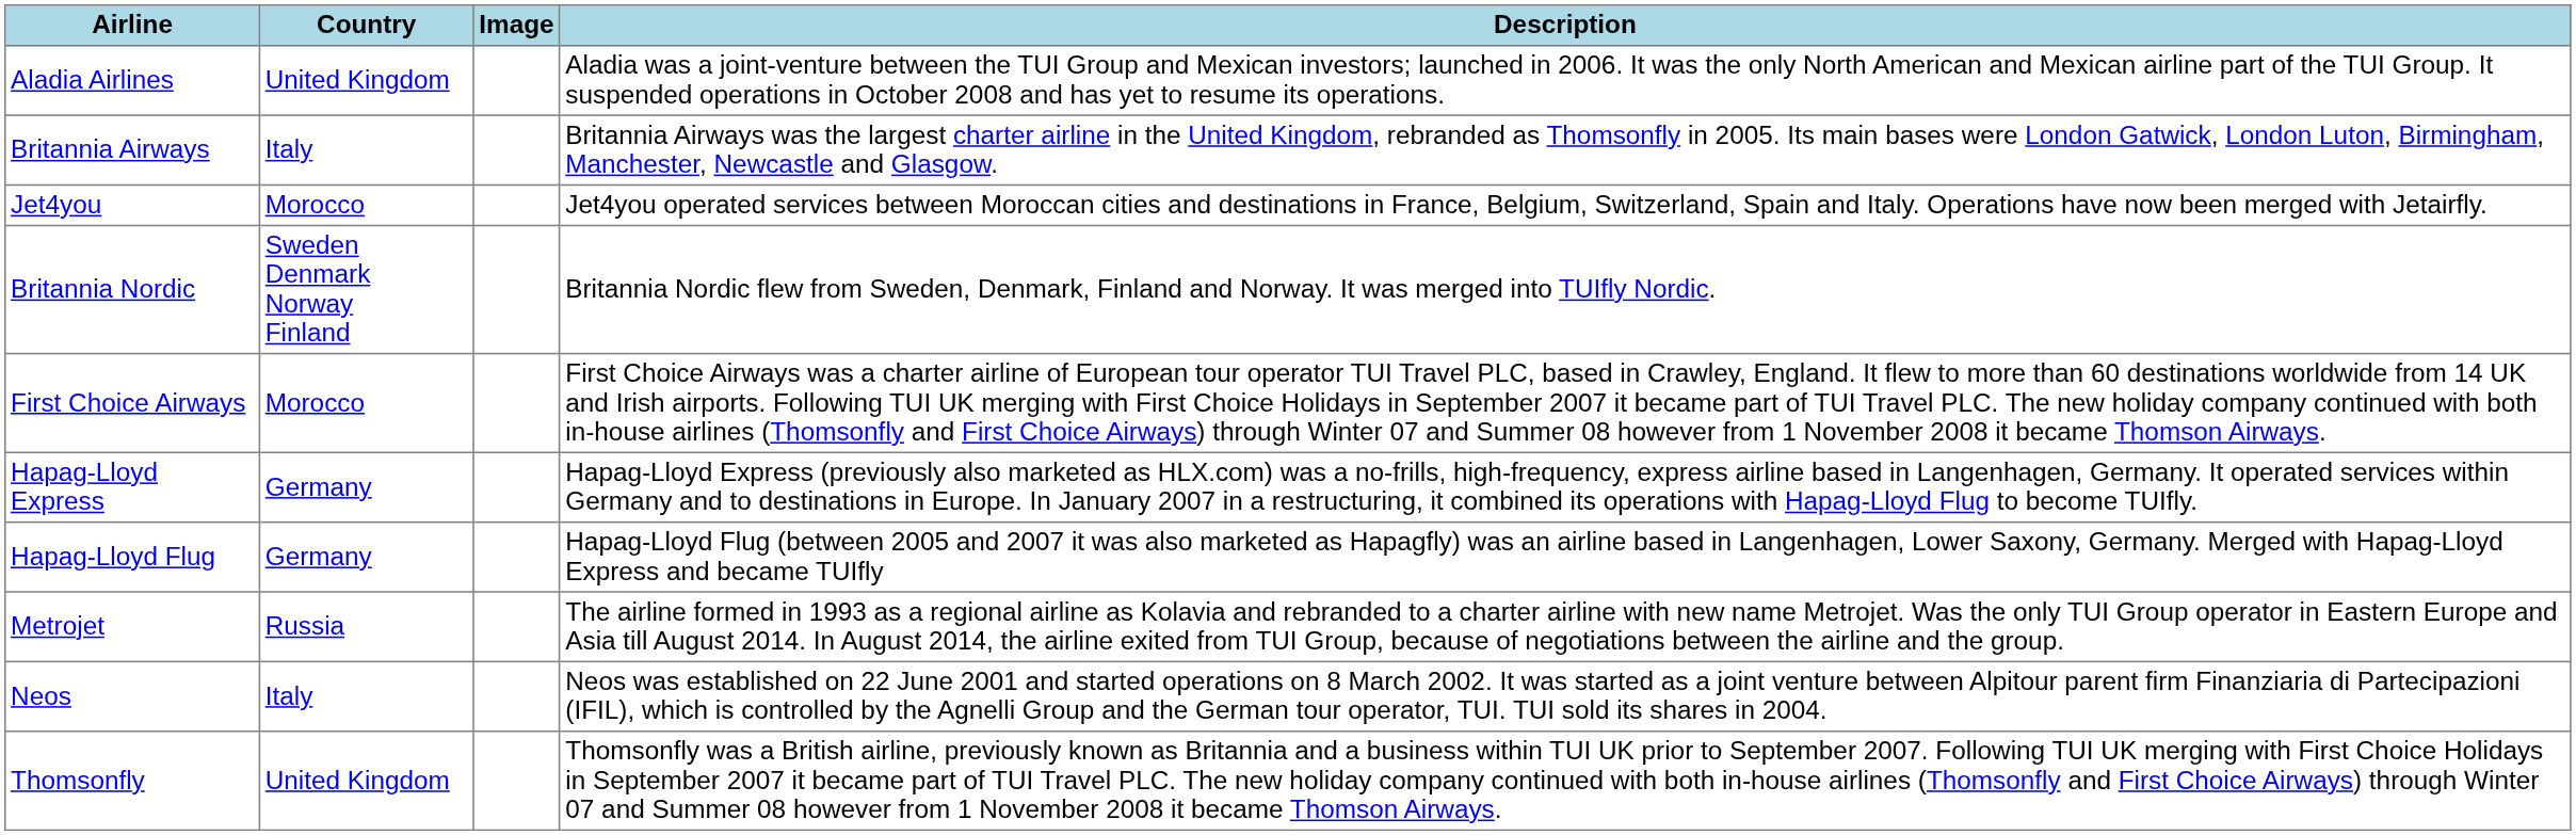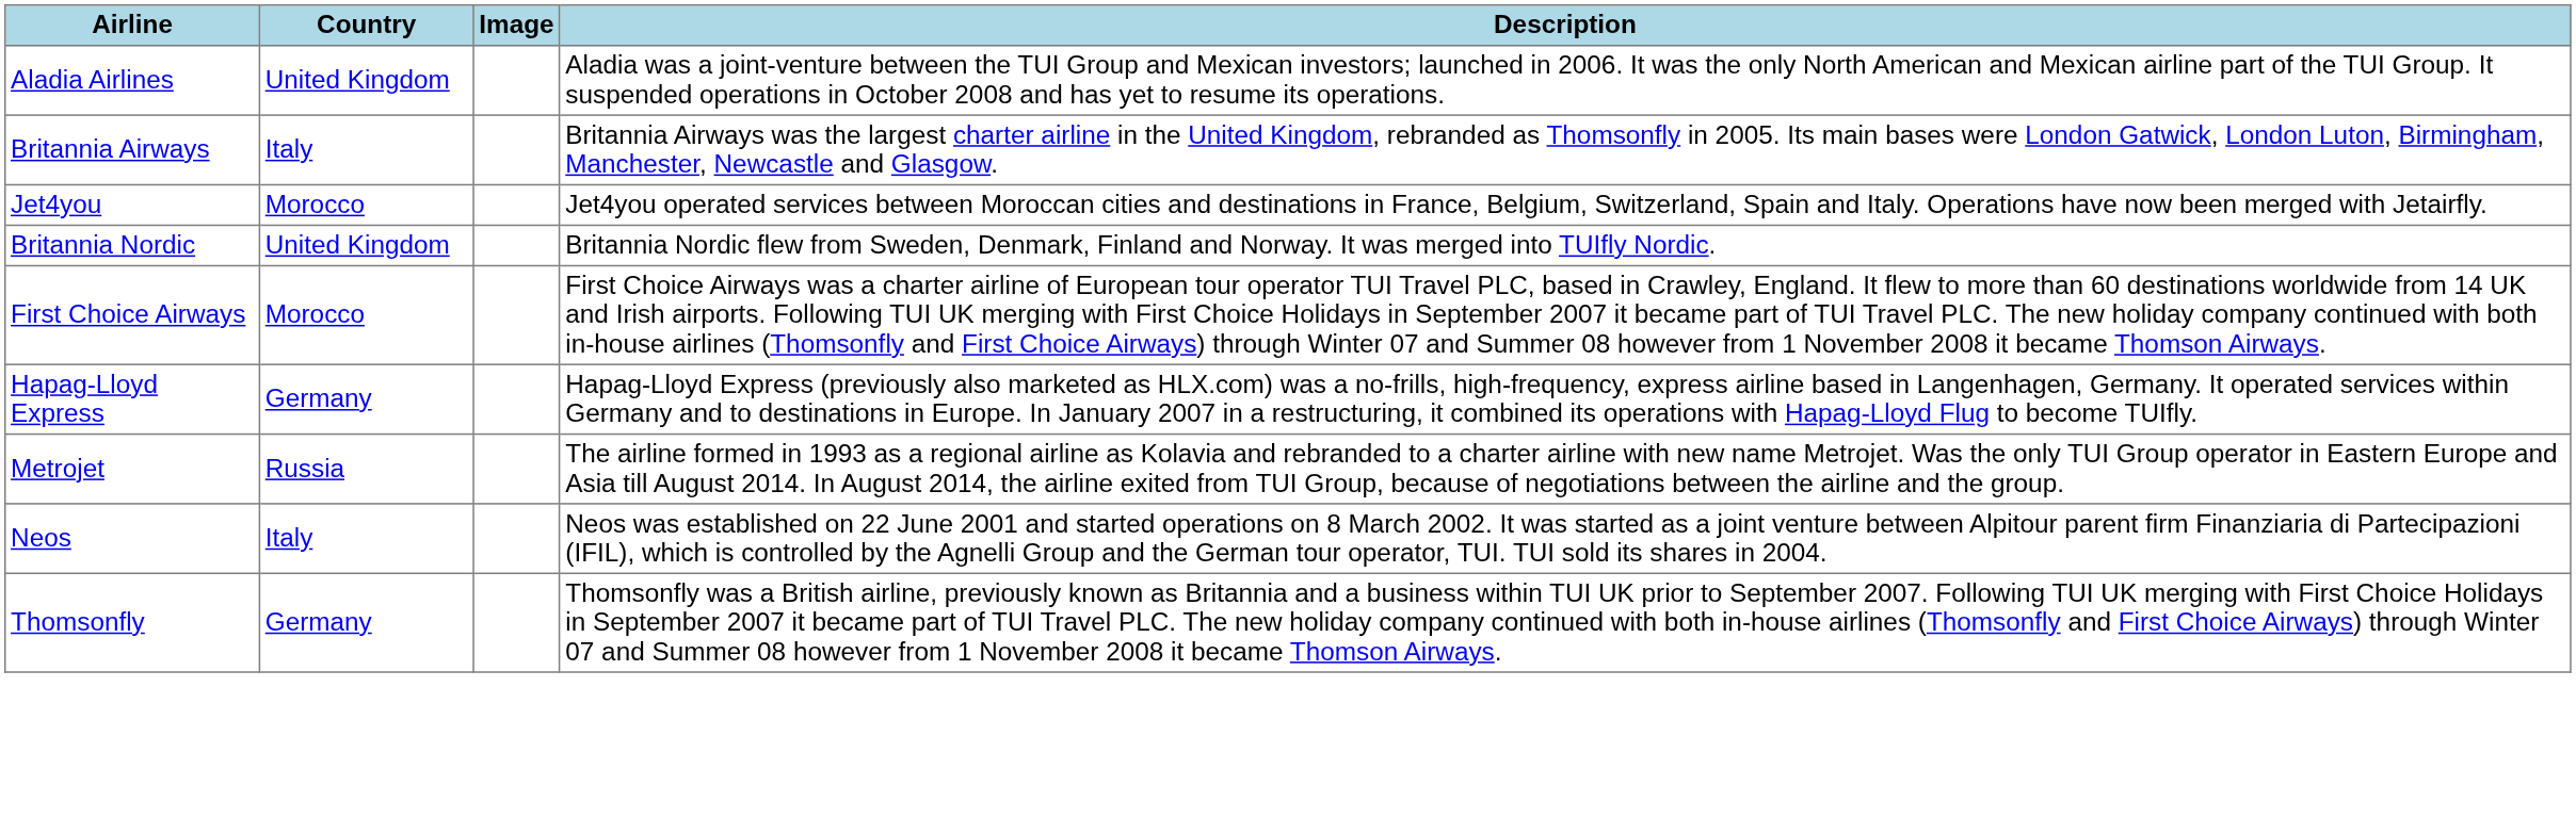Britannia Nordic | Country: Sweden Denmark Norway Finland -> United Kingdom
- row: Hapag-Lloyd Flug | Germany | Hapag-Lloyd Flug (between 2005 and 2007 it was also marketed as Hapagfly) was an airline based in Langenhagen, Lower Saxony, Germany. Merged with Hapag-Lloyd Express and became TUIfly
Thomsonfly | Country: United Kingdom -> Germany
